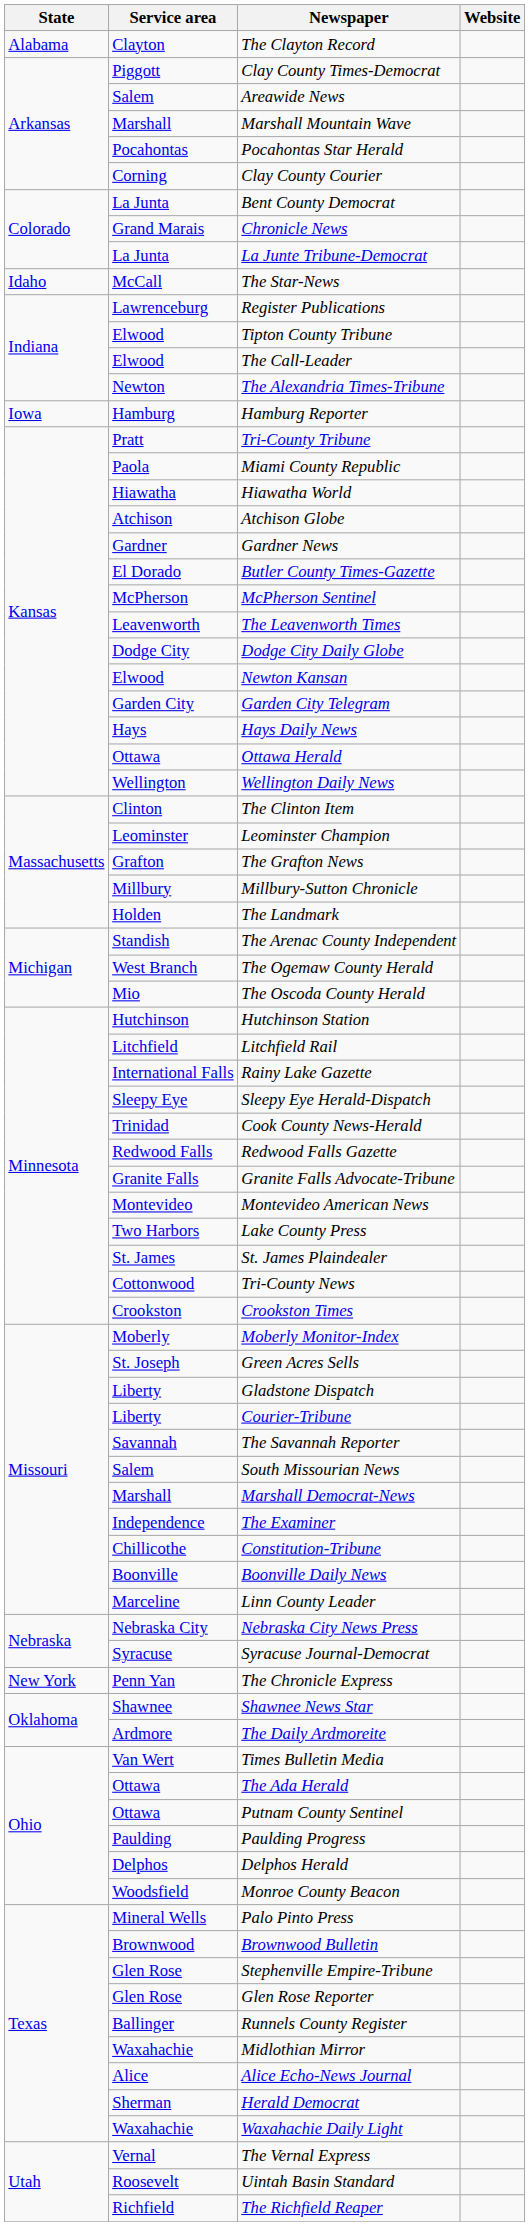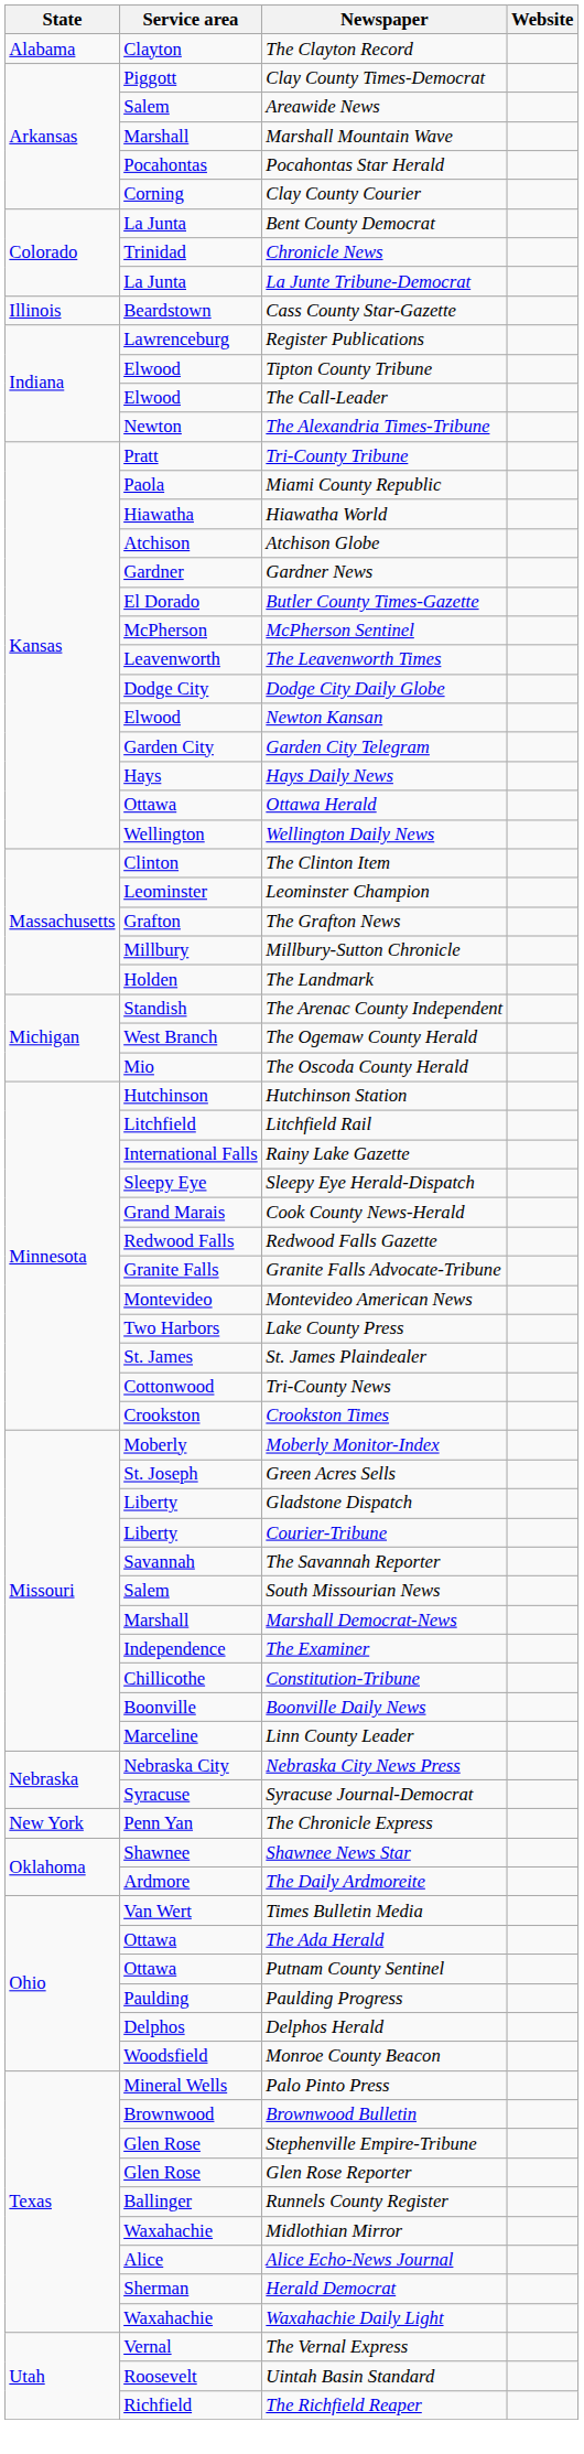Chronicle News | Service area: Grand Marais -> Trinidad
- row: Idaho | McCall | The Star-News
+ row: Illinois | Beardstown | Cass County Star-Gazette
- row: Iowa | Hamburg | Hamburg Reporter
Cook County News-Herald | Service area: Trinidad -> Grand Marais
